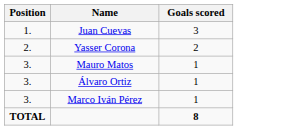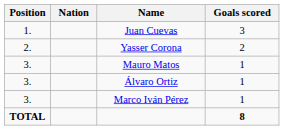+ column: Nation
